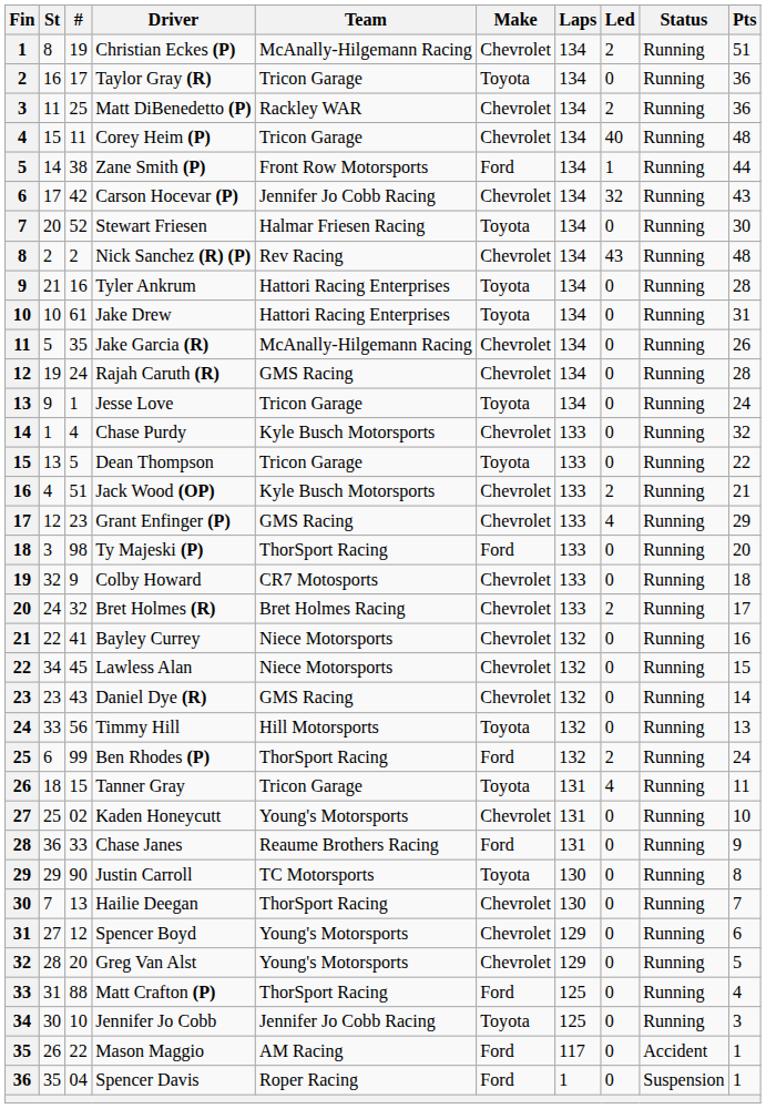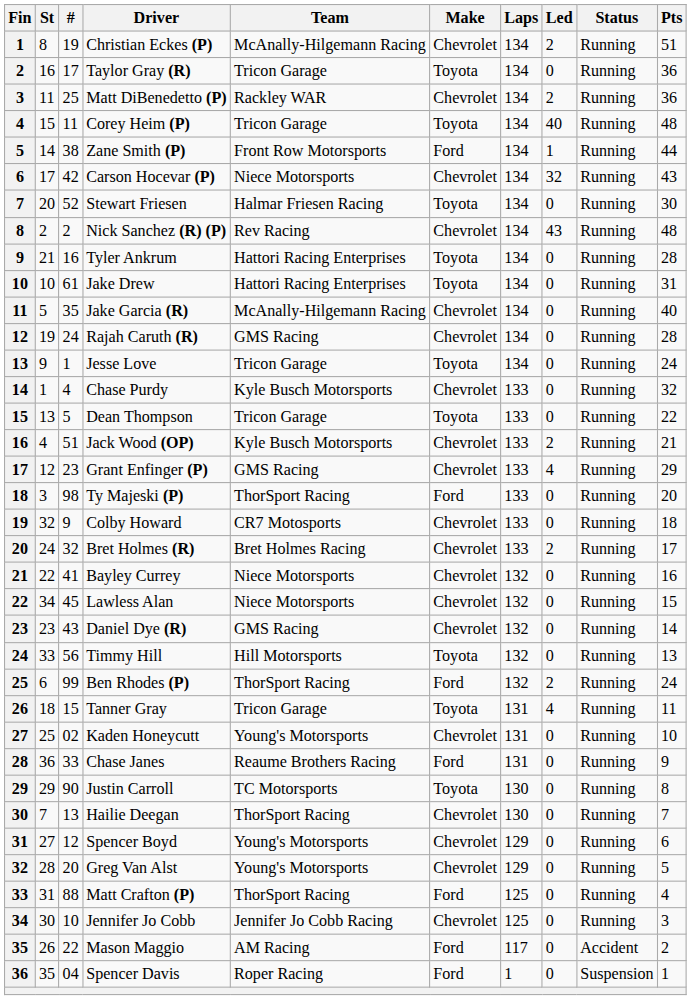Corey Heim (P) | Make: Chevrolet -> Toyota
Carson Hocevar (P) | Team: Jennifer Jo Cobb Racing -> Niece Motorsports
Jake Garcia (R) | Pts: 26 -> 40
Jennifer Jo Cobb | Make: Toyota -> Chevrolet
Mason Maggio | Pts: 1 -> 2
